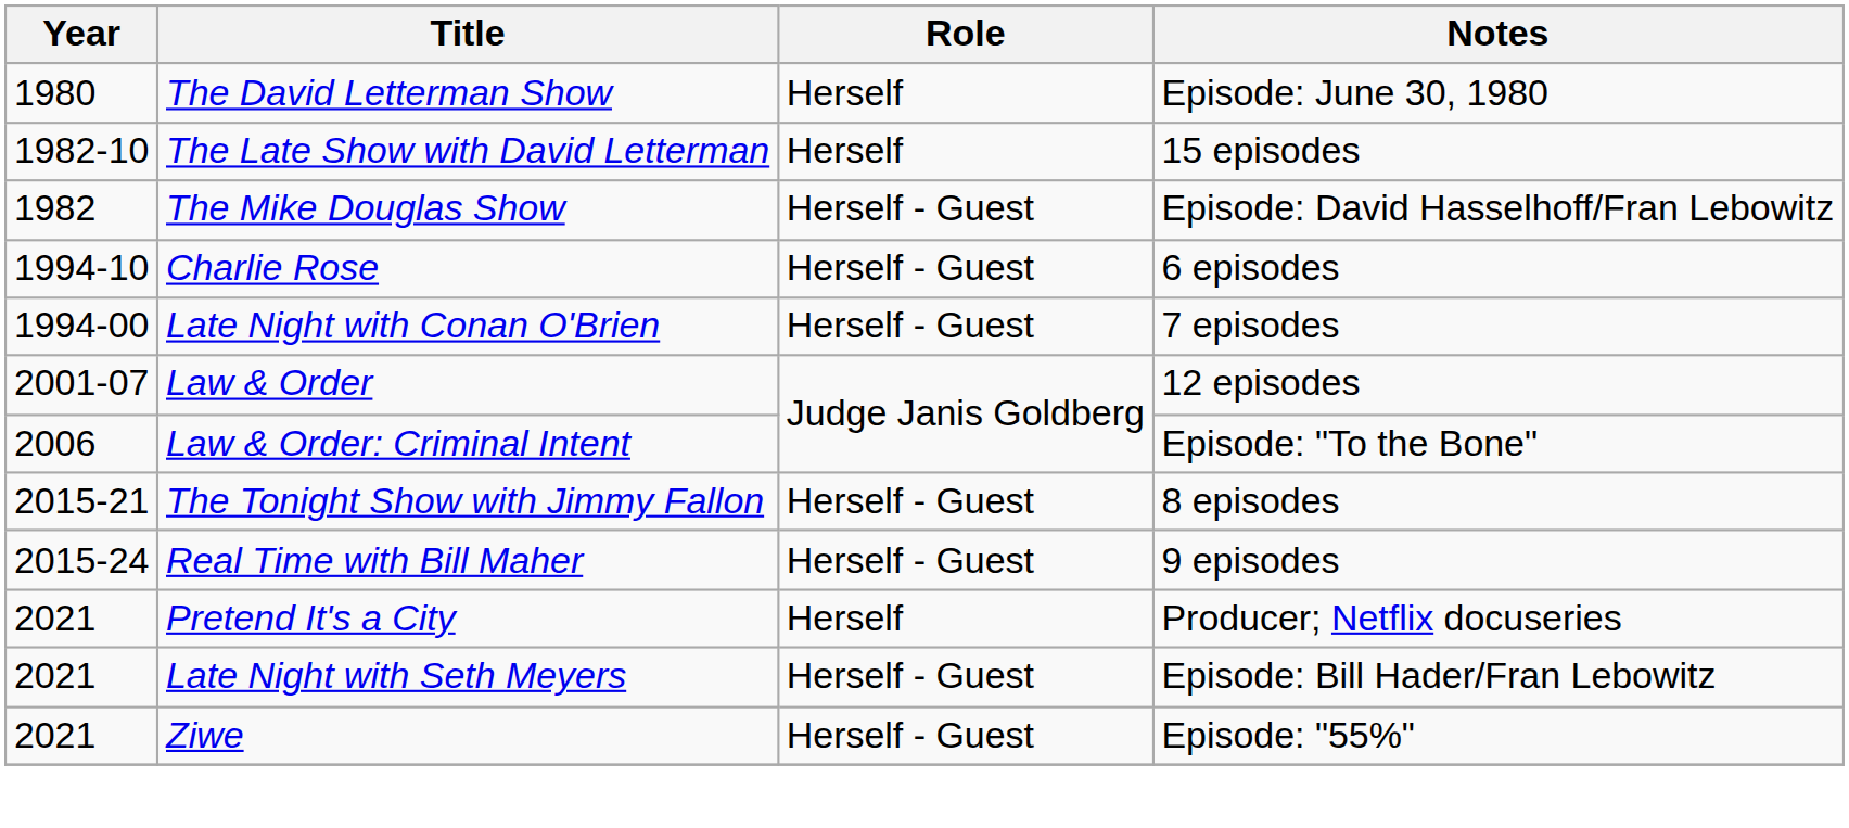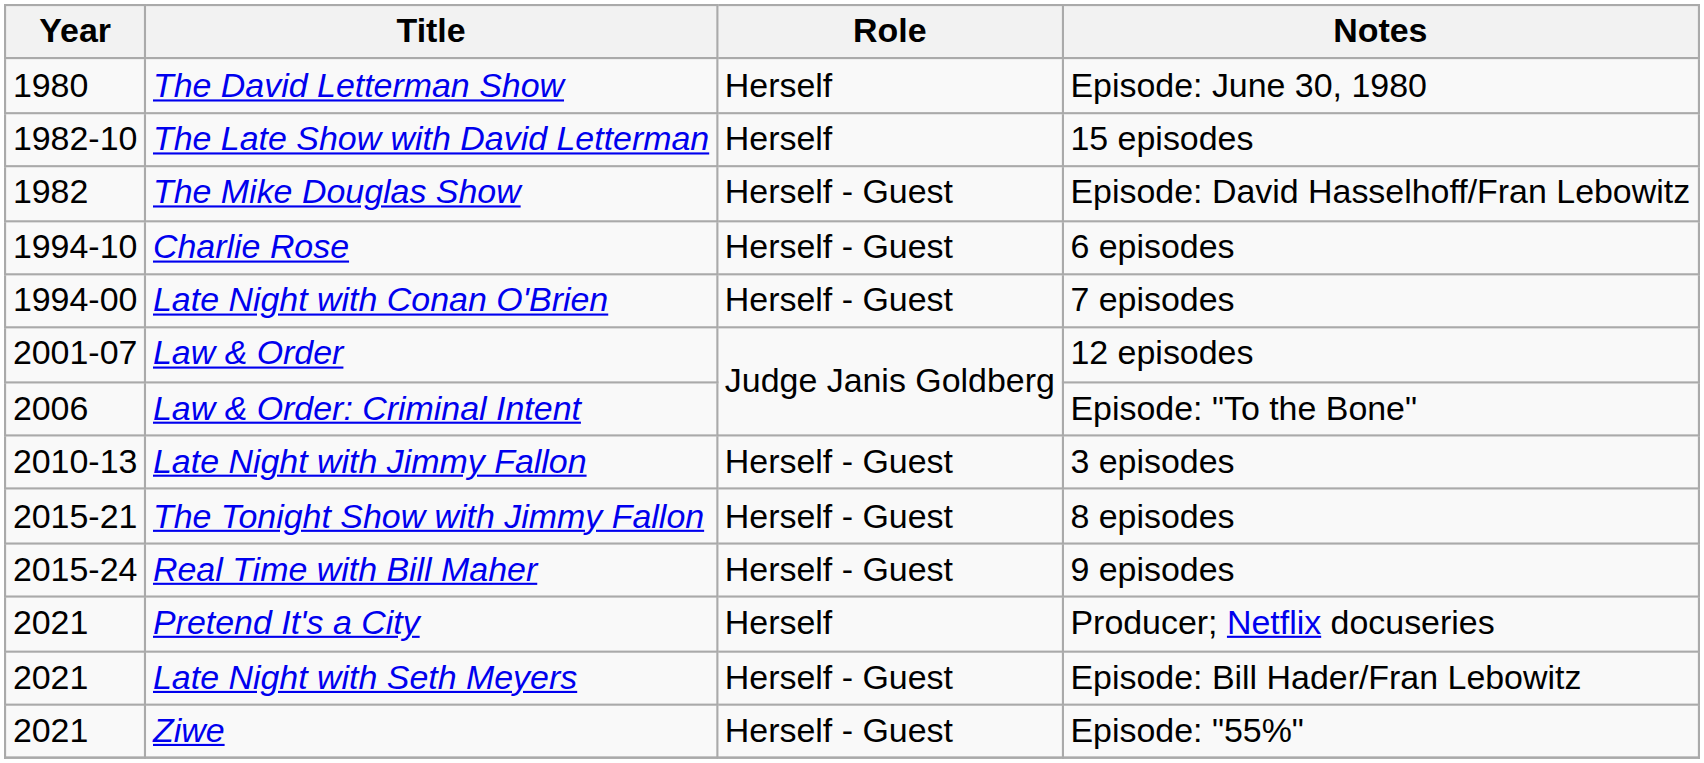+ row: 2010-13 | Late Night with Jimmy Fallon | Herself - Guest | 3 episodes
